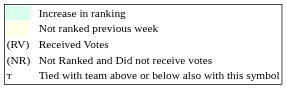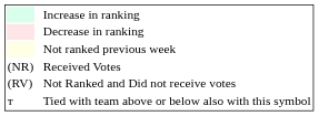+ row: Decrease in ranking
Received Votes | column 1: (RV) -> (NR)
Not Ranked and Did not receive votes | column 1: (NR) -> (RV)
